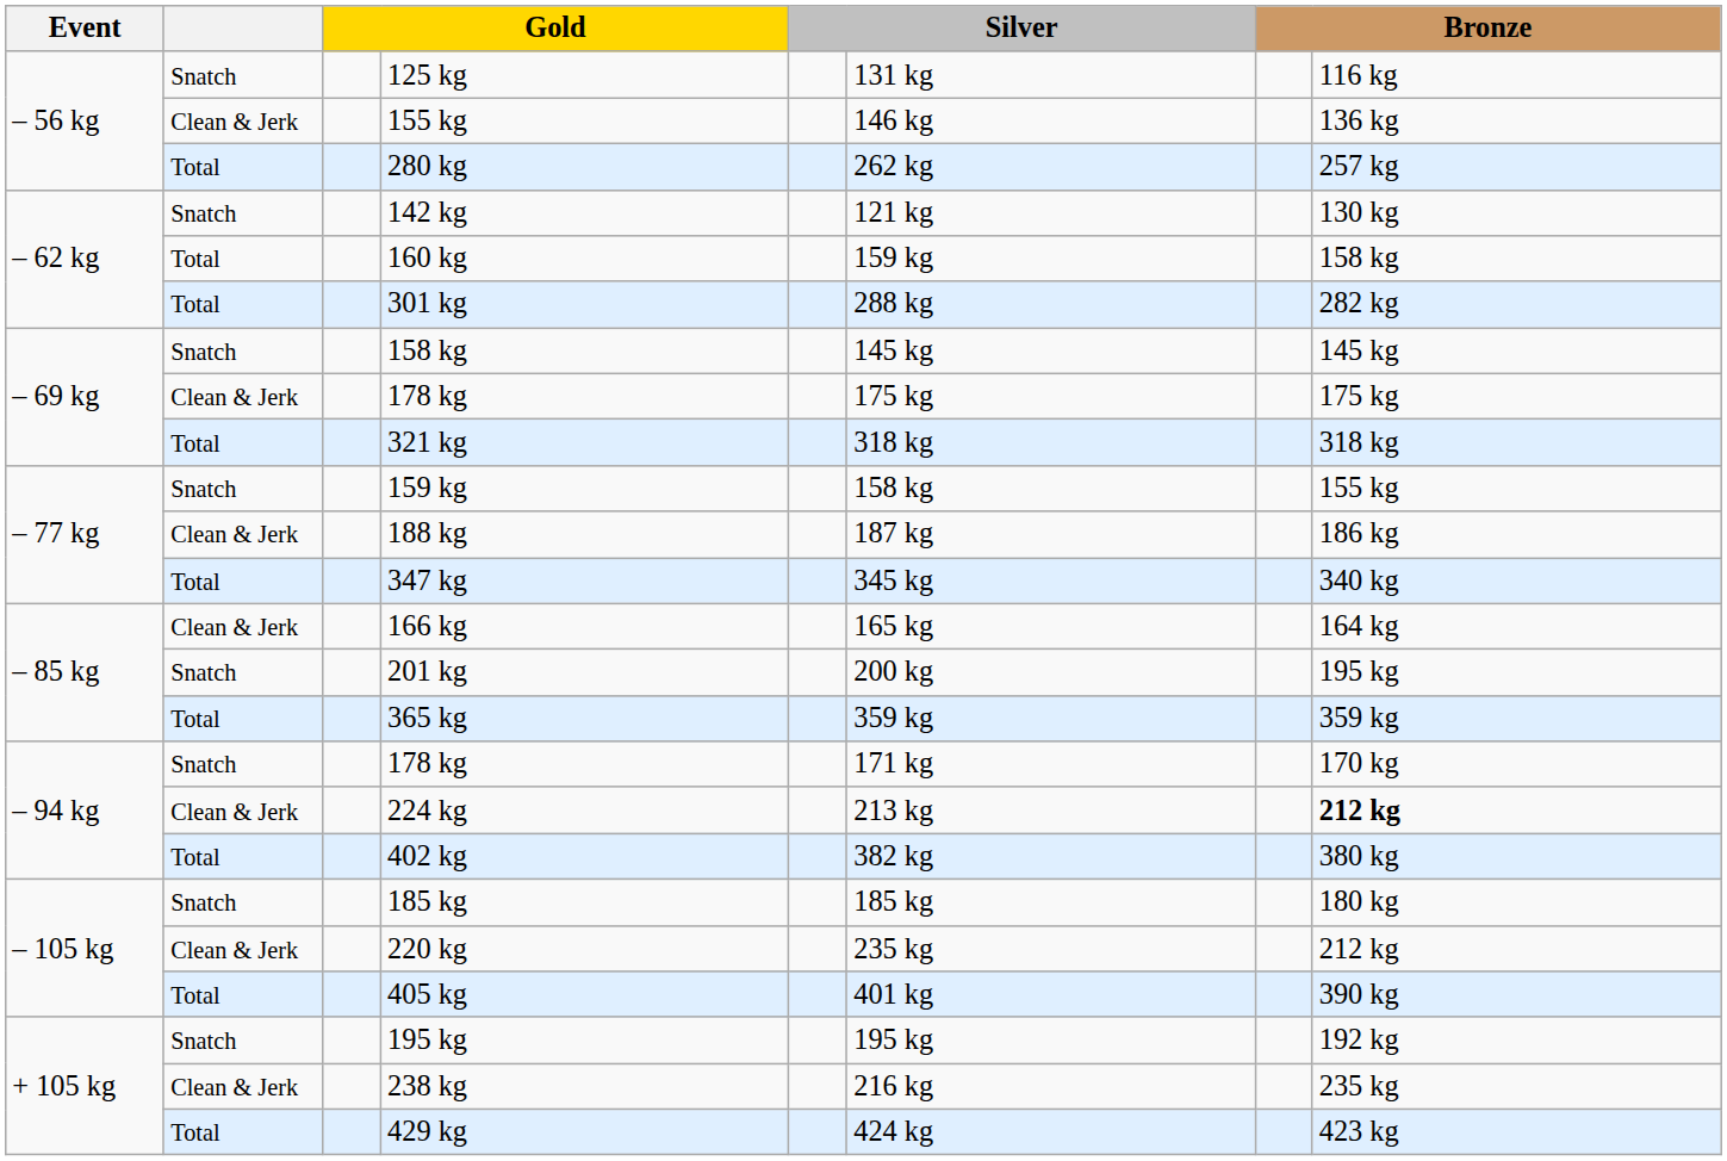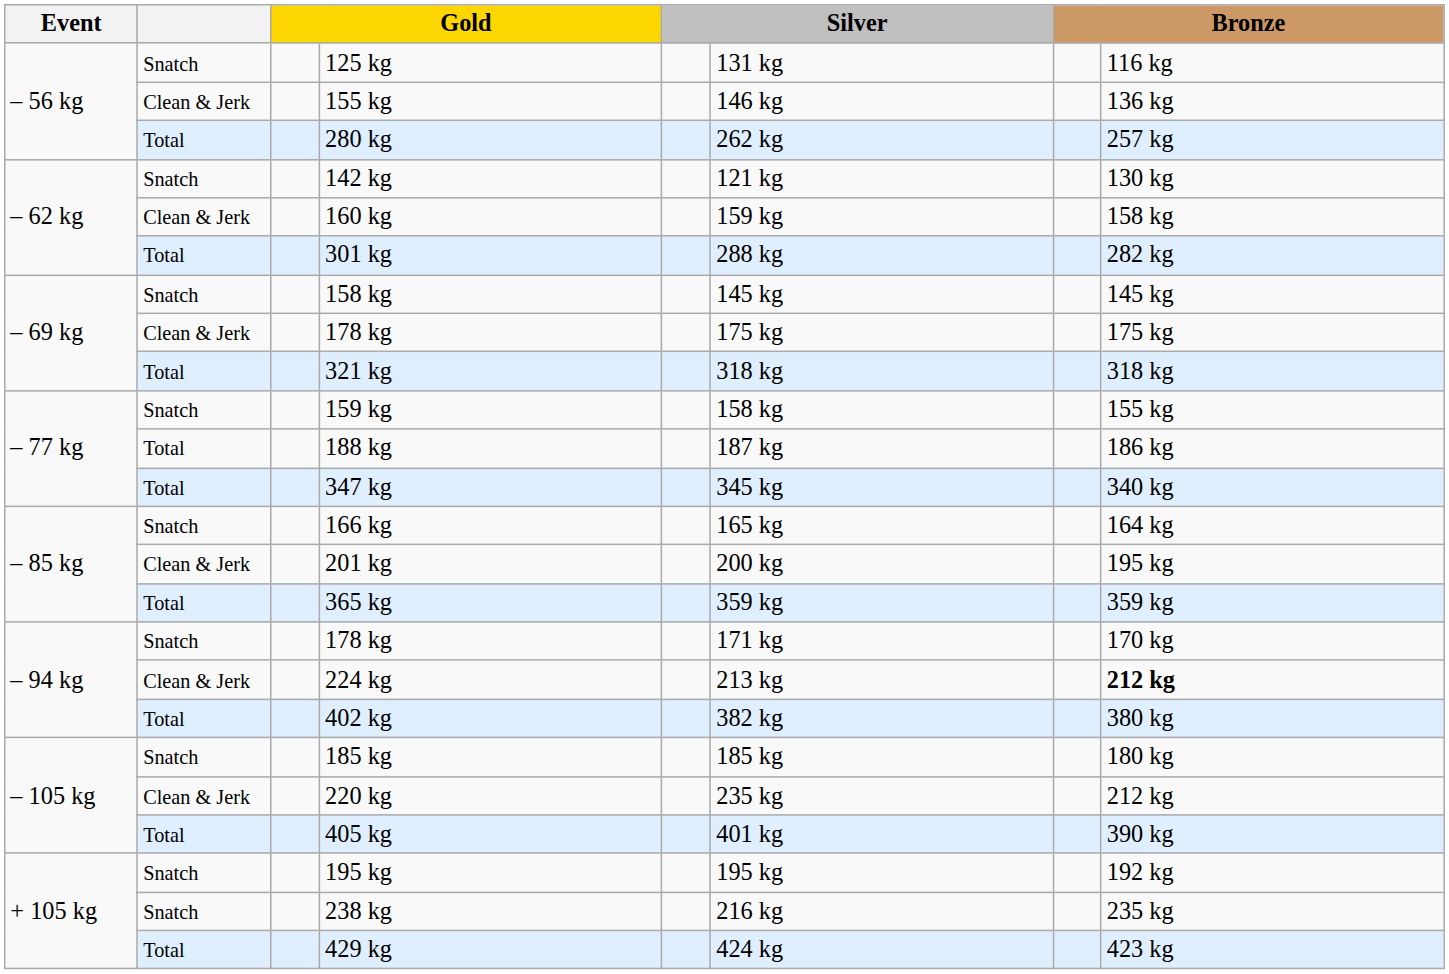160 kg | column 2: Total -> Clean & Jerk
188 kg | column 2: Clean & Jerk -> Total
166 kg | column 2: Clean & Jerk -> Snatch
201 kg | column 2: Snatch -> Clean & Jerk
238 kg | column 2: Clean & Jerk -> Snatch
